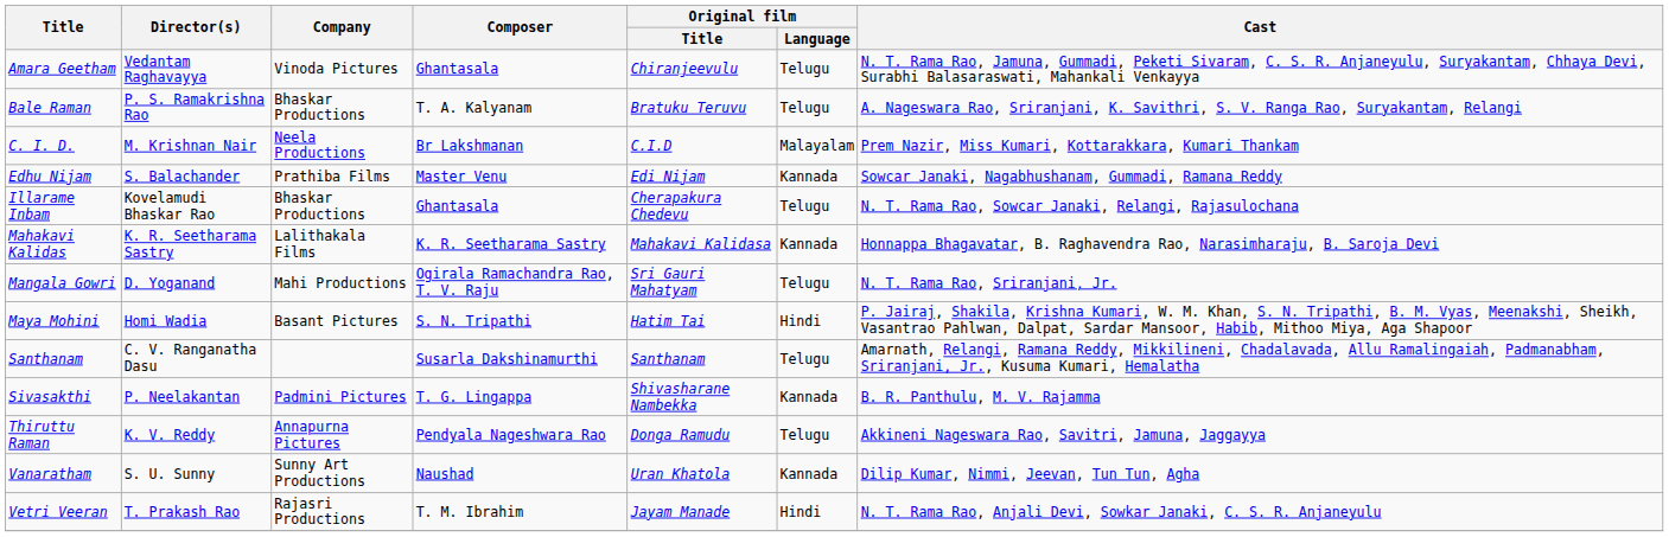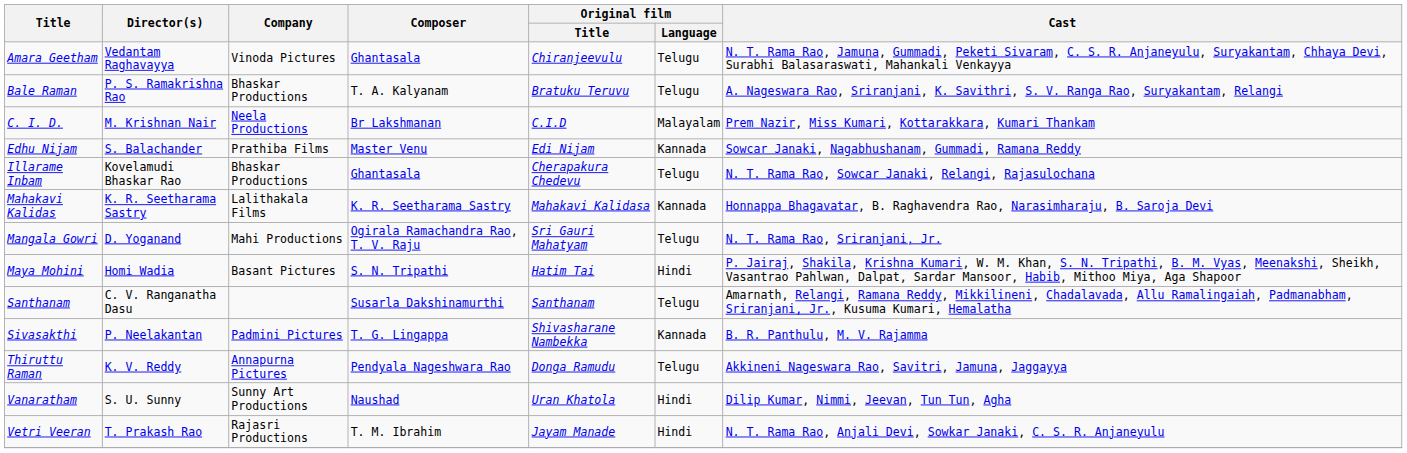Vanaratham | Original film / Language: Kannada -> Hindi
